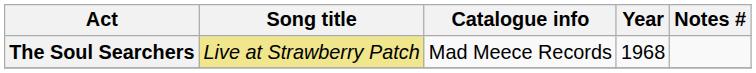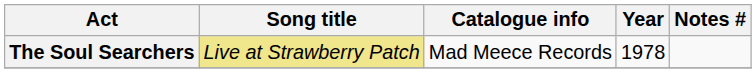The Soul Searchers | Year: 1968 -> 1978
